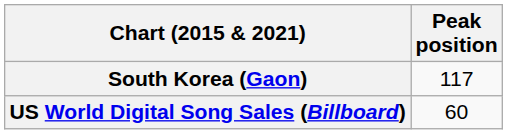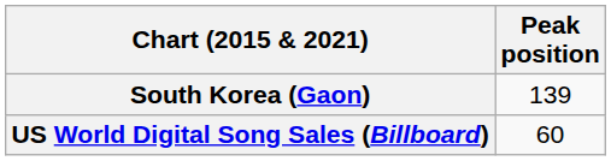South Korea (Gaon) | Peak position: 117 -> 139
